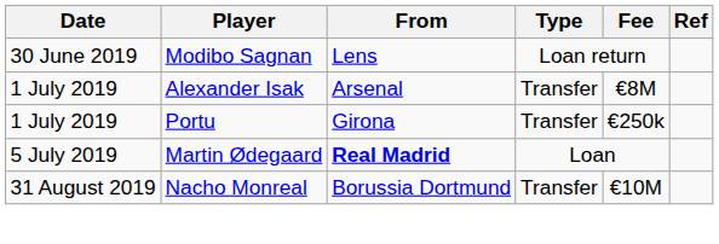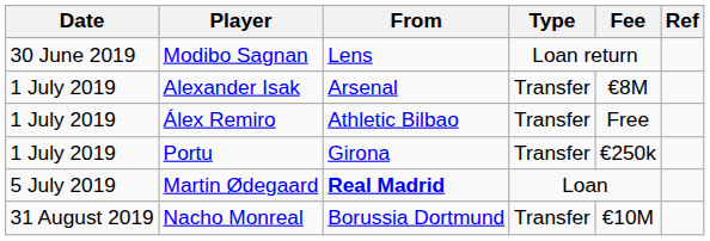+ row: 1 July 2019 | Álex Remiro | Athletic Bilbao | Transfer | Free
